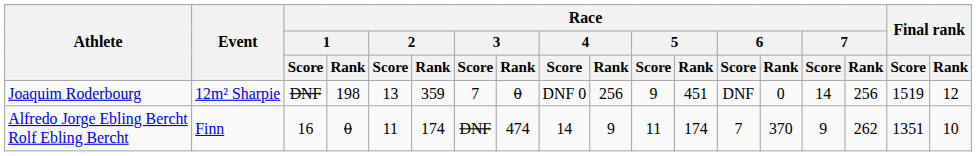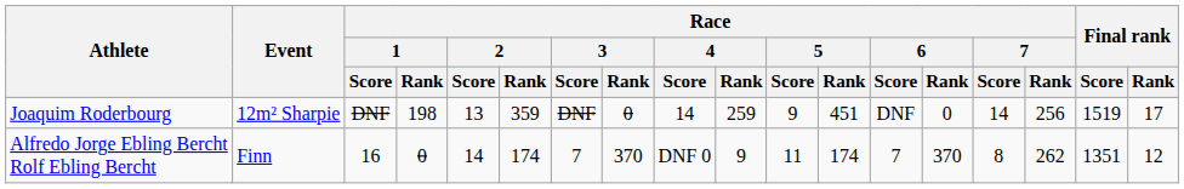Joaquim Roderbourg | Race / 3 / Score: 7 -> DNF
Joaquim Roderbourg | Race / 4 / Score: DNF 0 -> 14
Joaquim Roderbourg | Race / 4 / Rank: 256 -> 259
Joaquim Roderbourg | Final rank / Rank: 12 -> 17
Alfredo Jorge Ebling Bercht Rolf Ebling Bercht | Race / 2 / Score: 11 -> 14
Alfredo Jorge Ebling Bercht Rolf Ebling Bercht | Race / 3 / Score: DNF -> 7
Alfredo Jorge Ebling Bercht Rolf Ebling Bercht | Race / 3 / Rank: 474 -> 370
Alfredo Jorge Ebling Bercht Rolf Ebling Bercht | Race / 4 / Score: 14 -> DNF 0
Alfredo Jorge Ebling Bercht Rolf Ebling Bercht | Race / 7 / Score: 9 -> 8
Alfredo Jorge Ebling Bercht Rolf Ebling Bercht | Final rank / Rank: 10 -> 12
